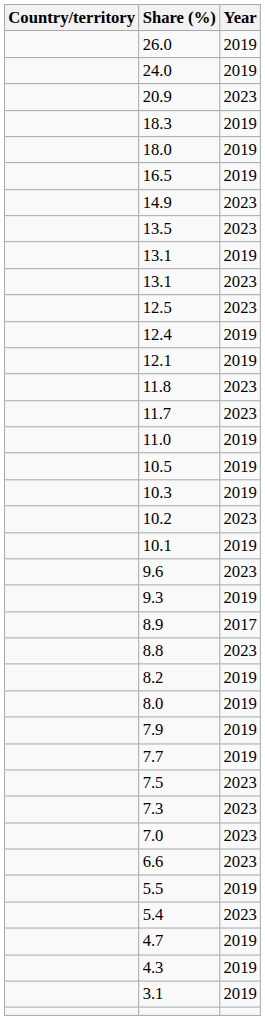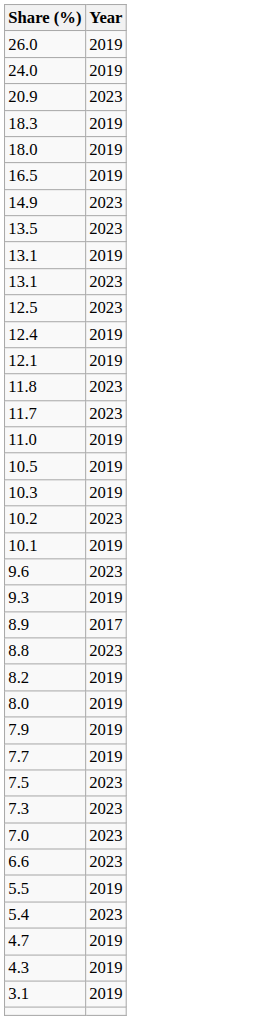- column: Country/territory
